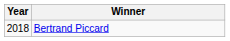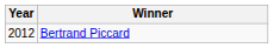Bertrand Piccard | Year: 2018 -> 2012
